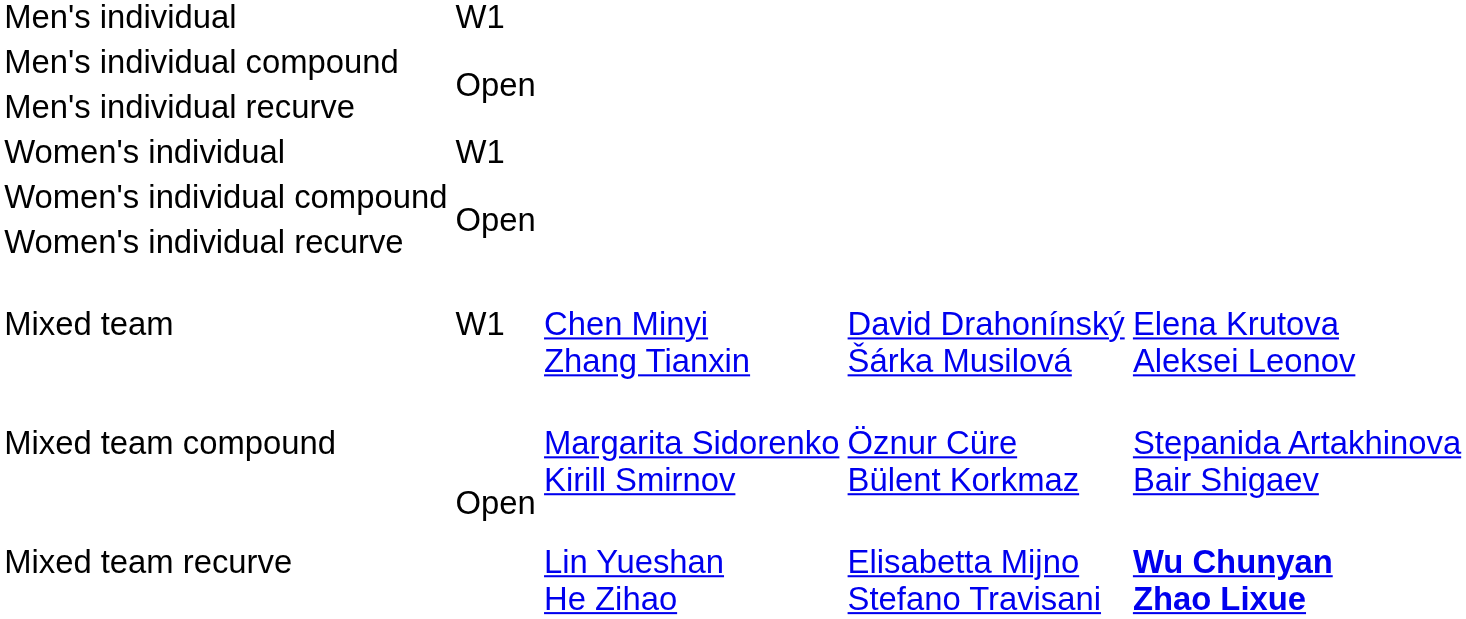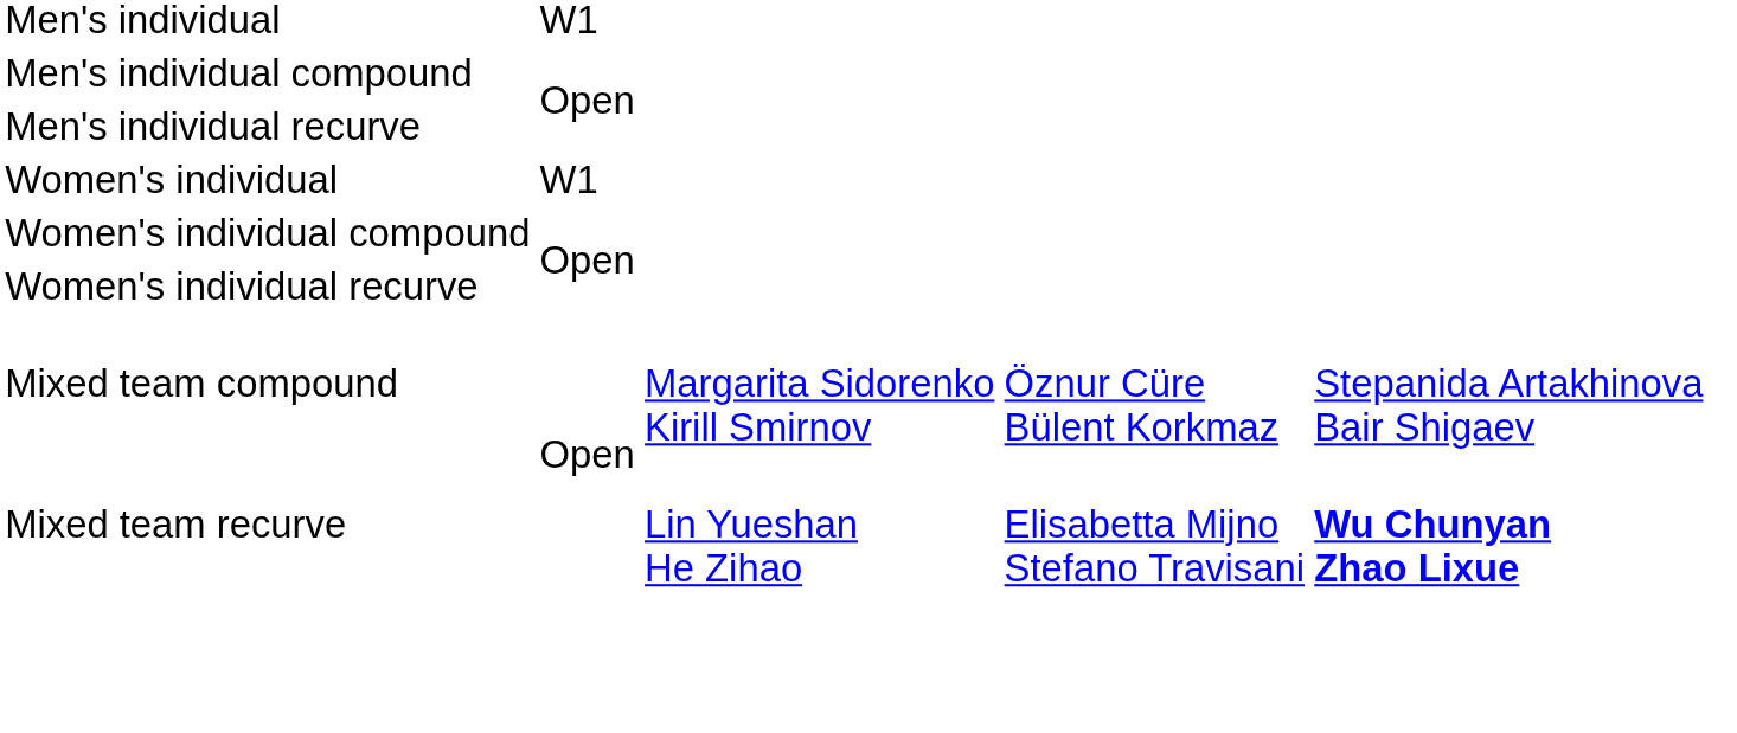- row: Mixed team | W1 | Chen Minyi Zhang Tianxin | David Drahonínský Šárka Musilová | Elena Krutova Aleksei Leonov
